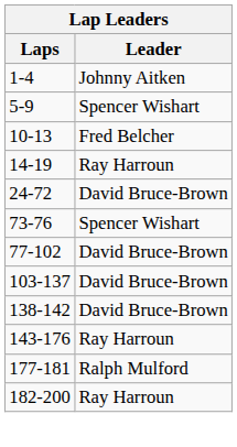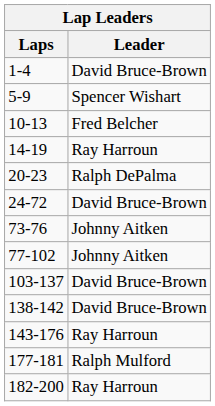1-4 | Leader: Johnny Aitken -> David Bruce-Brown
+ row: 20-23 | Ralph DePalma
73-76 | Leader: Spencer Wishart -> Johnny Aitken
77-102 | Leader: David Bruce-Brown -> Johnny Aitken
